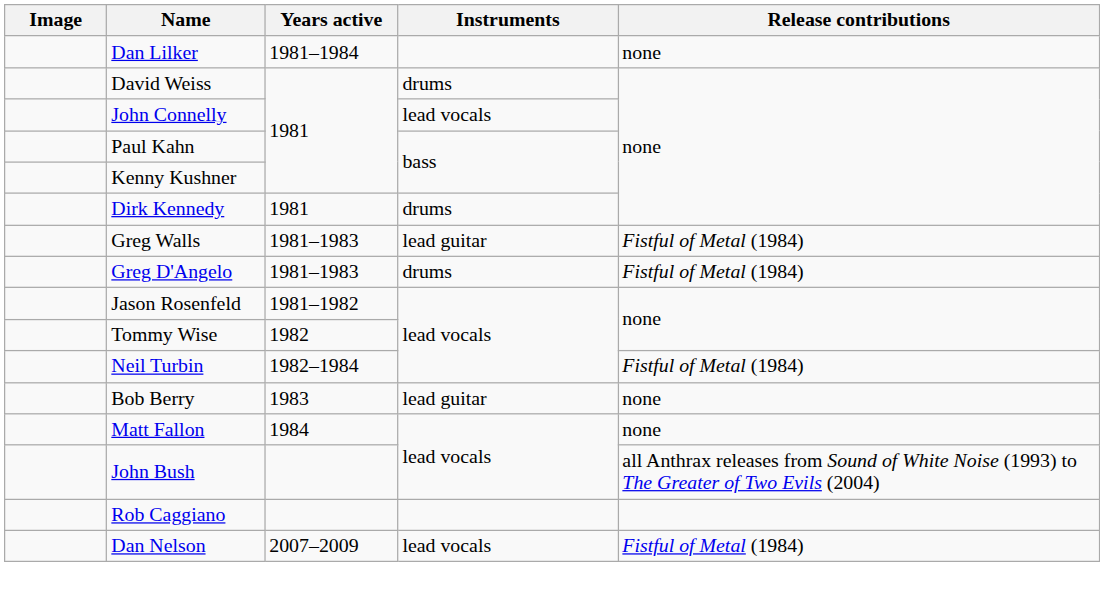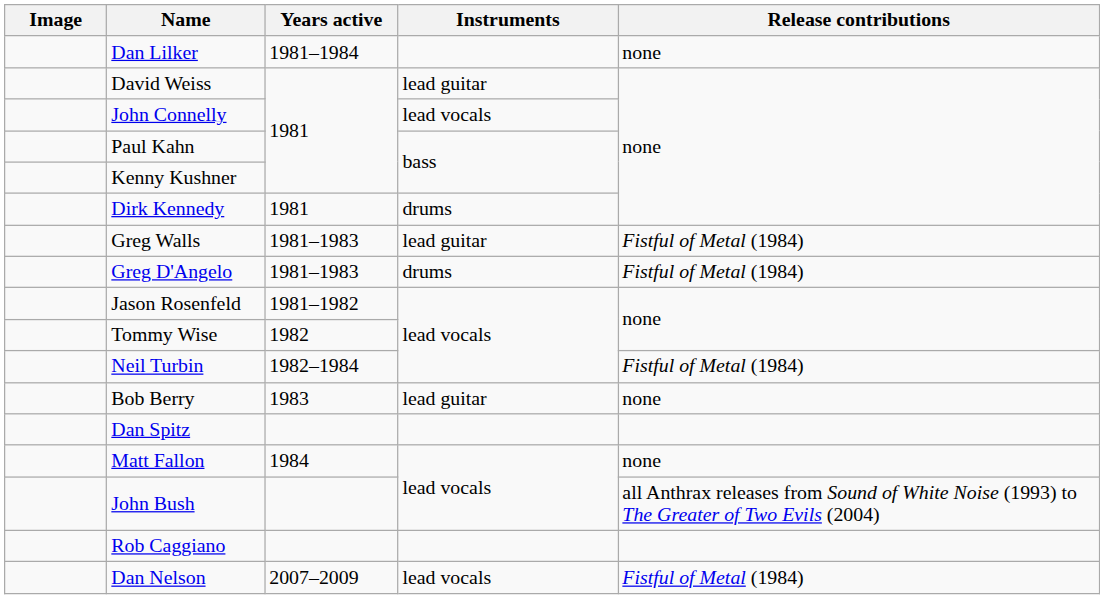David Weiss | Instruments: drums -> lead guitar
+ row: Dan Spitz
